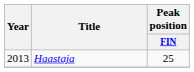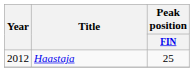Haastaja | Year: 2013 -> 2012
